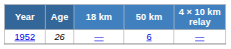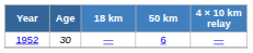1952 | Age: 26 -> 30
